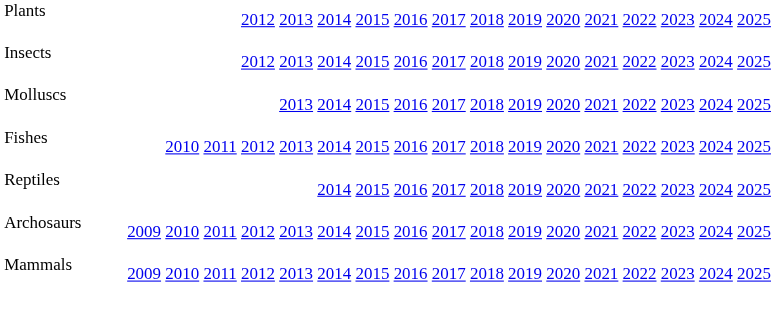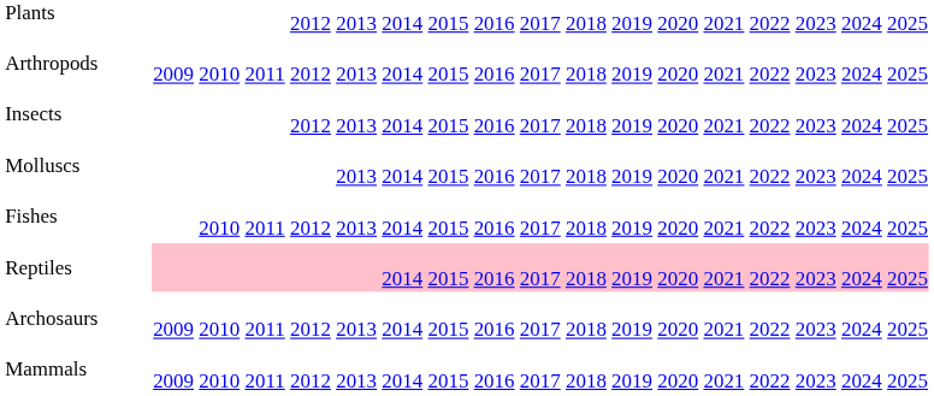+ row: Arthropods | 2009 2010 2011 2012 2013 2014 2015 2016 2017 2018 2019 2020 2021 2022 2023 2024 2025
Reptiles | column 2: no background -> pink background
